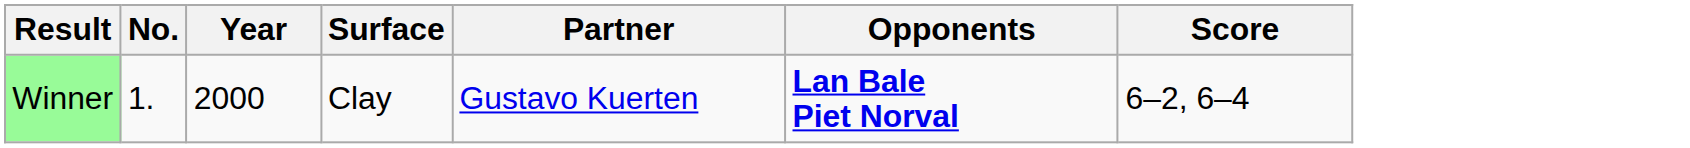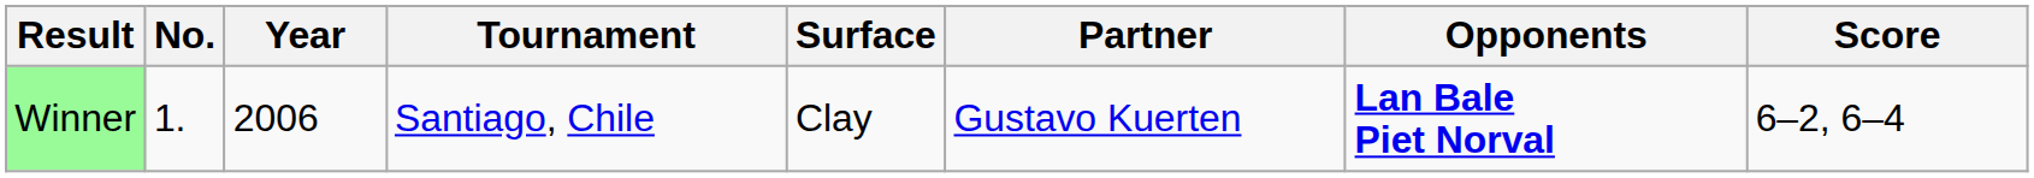+ column: Tournament | Santiago, Chile
Winner | Year: 2000 -> 2006
